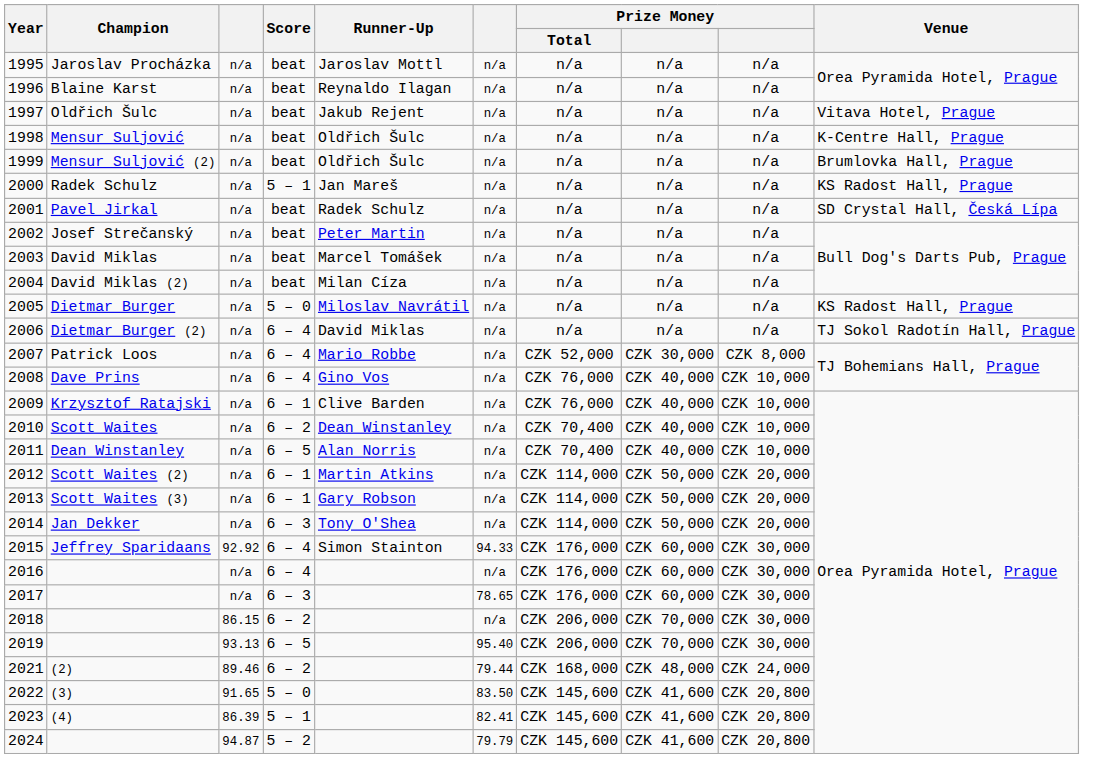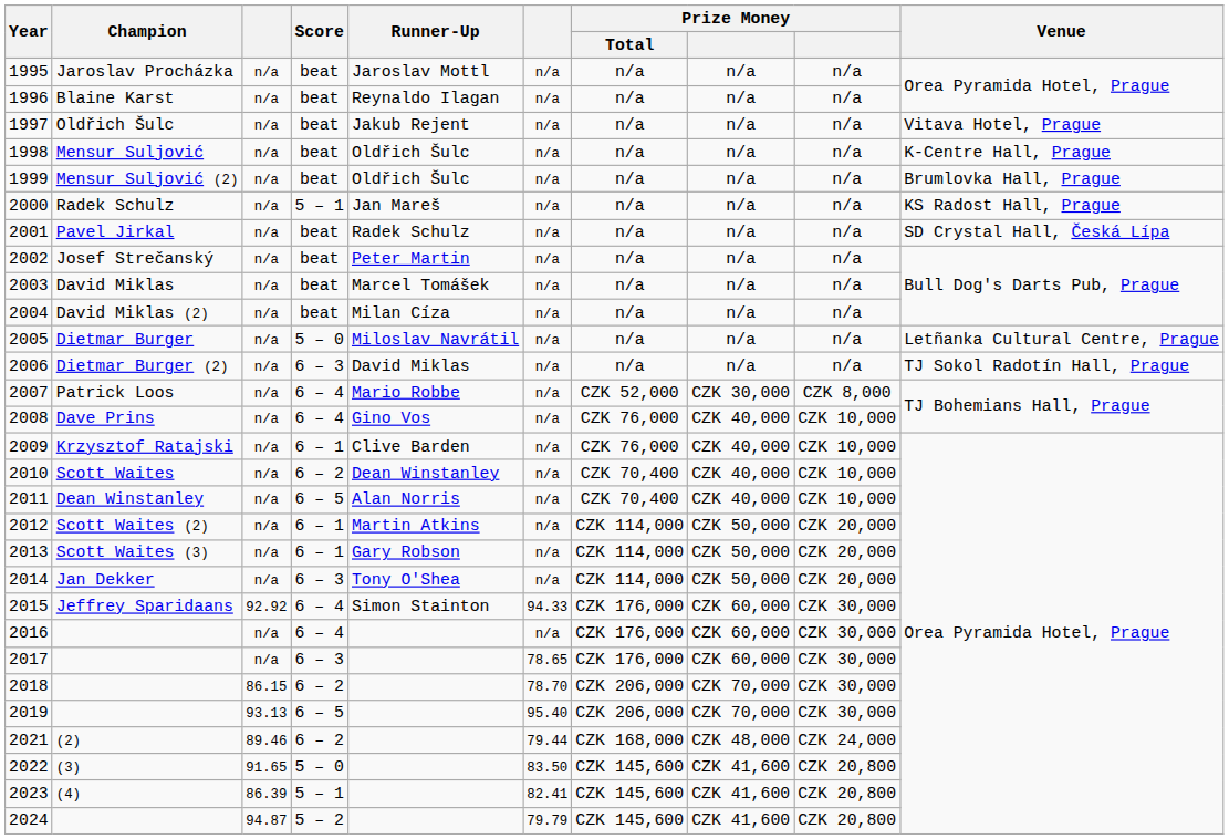2005 | Venue: KS Radost Hall, Prague -> Letñanka Cultural Centre, Prague
2006 | Score: 6 – 4 -> 6 – 3
2018 | column 6: n/a -> 78.70
